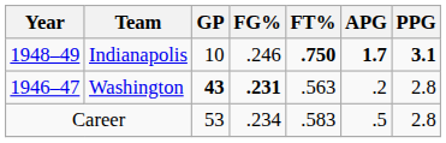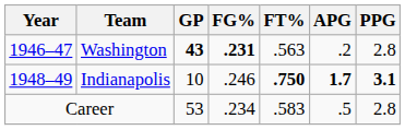rows swapped: Washington <-> Indianapolis
